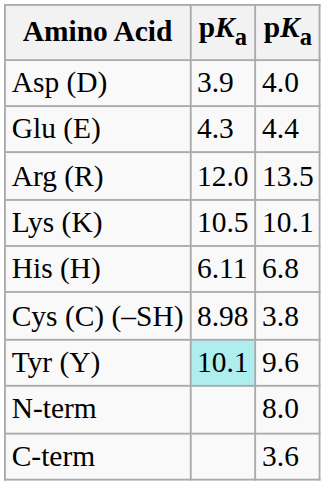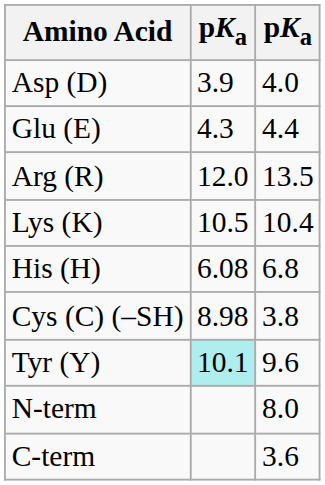Lys (K) | column 3: 10.1 -> 10.4
His (H) | column 2: 6.11 -> 6.08
